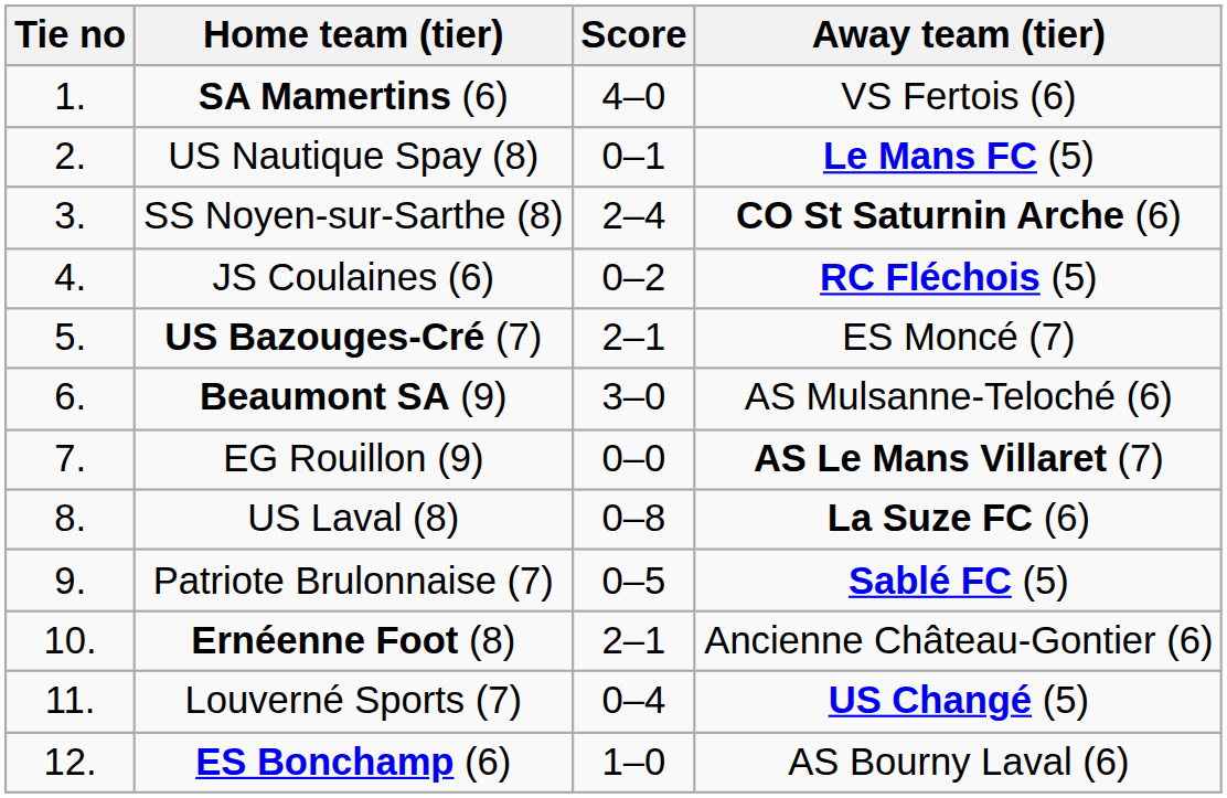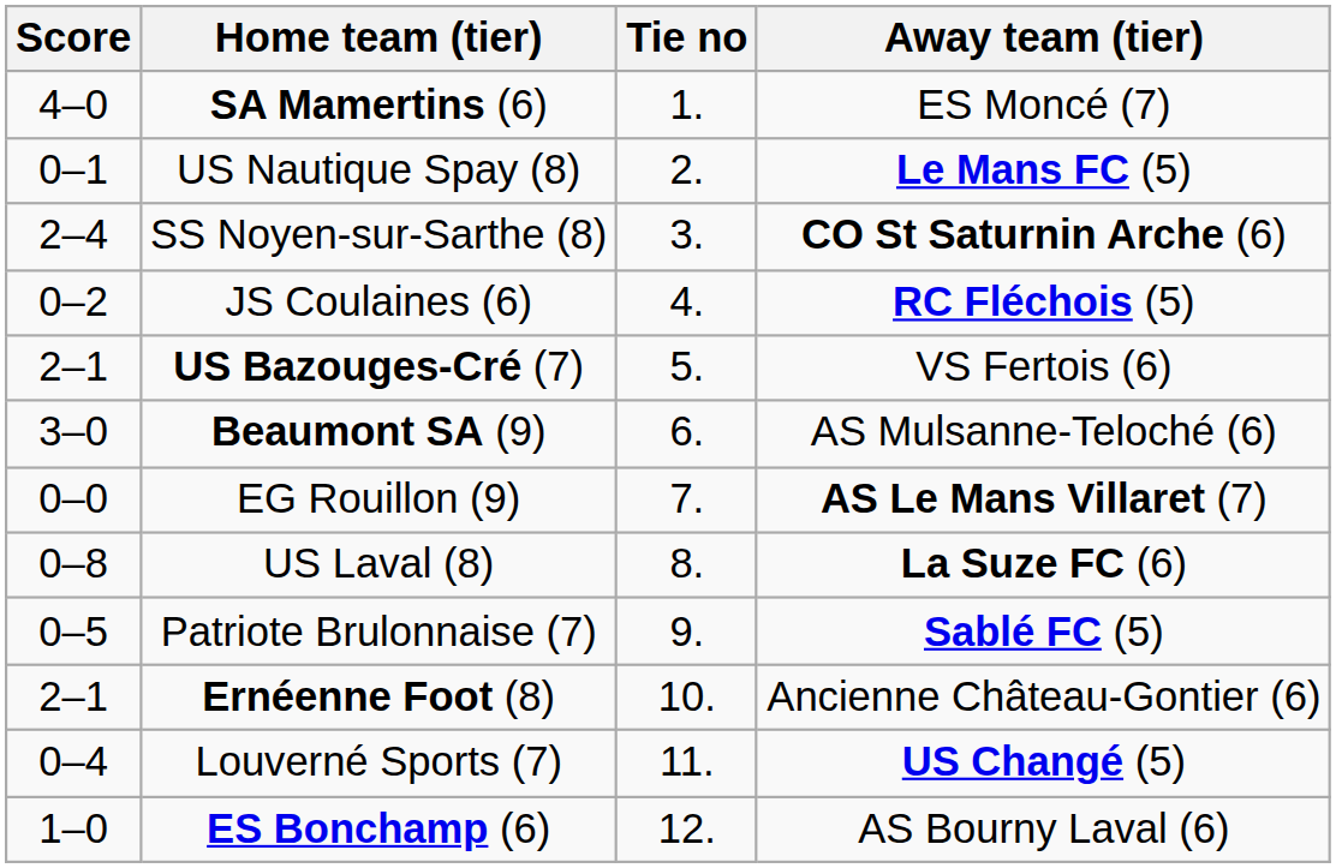columns swapped: Tie no <-> Score
SA Mamertins (6) | Away team (tier): VS Fertois (6) -> ES Moncé (7)
US Bazouges-Cré (7) | Away team (tier): ES Moncé (7) -> VS Fertois (6)
